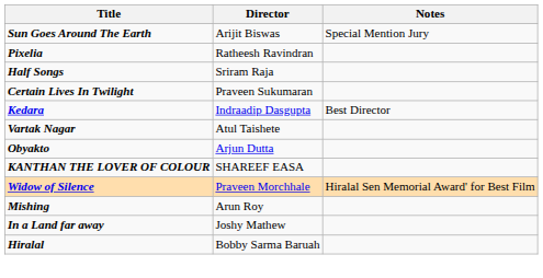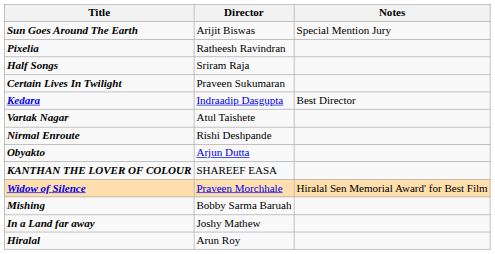+ row: Nirmal Enroute | Rishi Deshpande
Mishing | Director: Arun Roy -> Bobby Sarma Baruah
Hiralal | Director: Bobby Sarma Baruah -> Arun Roy
